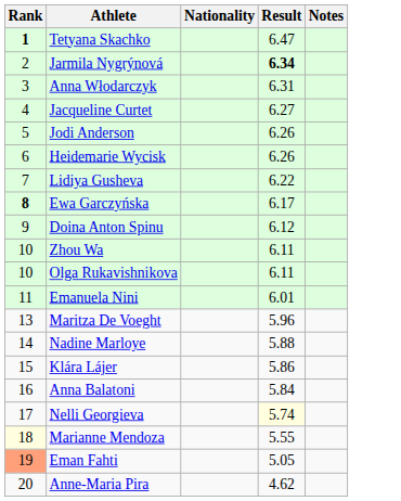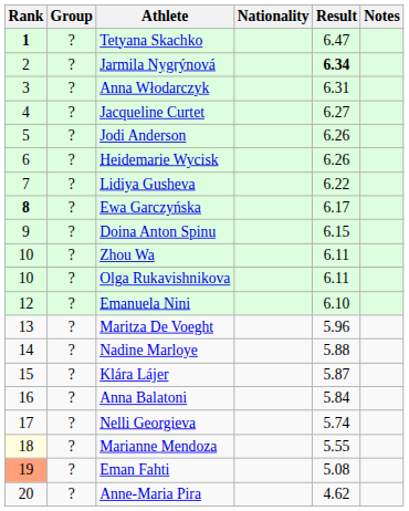+ column: Group | ? | ? | ? | ? | ? | ? | ? | ? | ? | ? | ? | ? | ? | ? | ? | ? | ? | ? | ? | ?
Doina Anton Spinu | Result: 6.12 -> 6.15
Emanuela Nini | Rank: 11 -> 12
Emanuela Nini | Result: 6.01 -> 6.10
Klára Lájer | Result: 5.86 -> 5.87
Nelli Georgieva | Result: lightyellow background -> no background
Eman Fahti | Result: 5.05 -> 5.08
